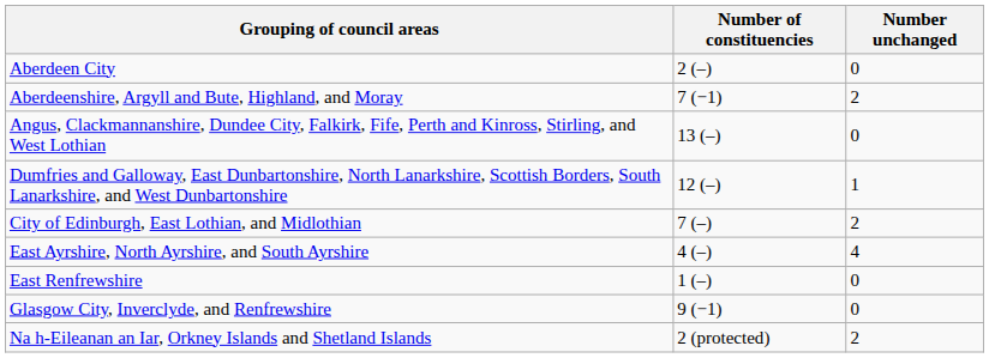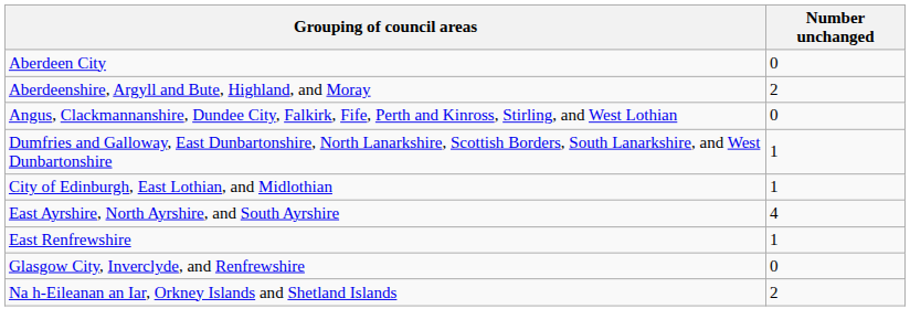- column: Number of constituencies | 2 (–) | 7 (−1) | 13 (–) | 12 (–) | 7 (–) | 4 (–) | 1 (–) | 9 (−1) | 2 (protected)
City of Edinburgh, East Lothian, and Midlothian | Number unchanged: 2 -> 1
East Renfrewshire | Number unchanged: 0 -> 1
